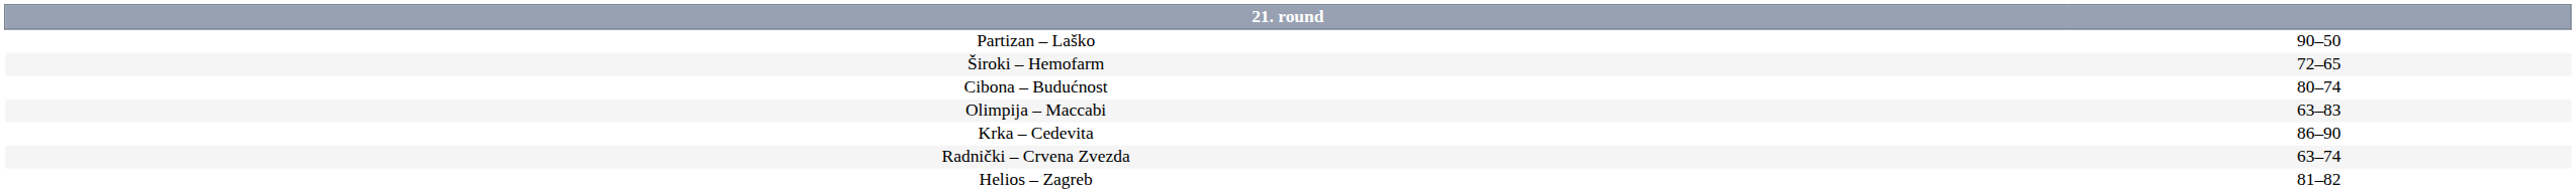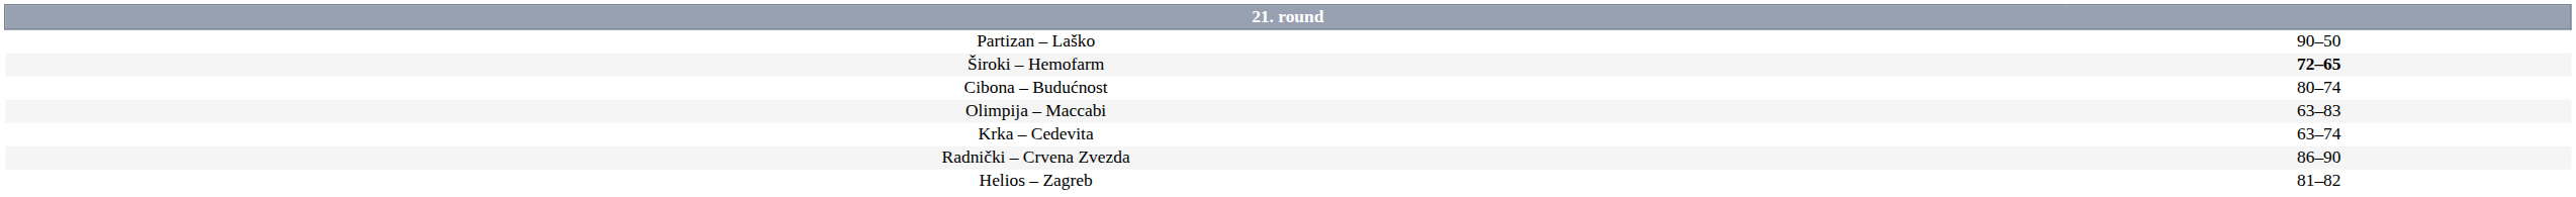Široki – Hemofarm | column 2: normal -> bold
Krka – Cedevita | column 2: 86–90 -> 63–74
Radnički – Crvena Zvezda | column 2: 63–74 -> 86–90
